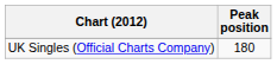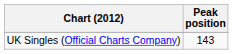UK Singles (Official Charts Company) | Peak position: 180 -> 143
